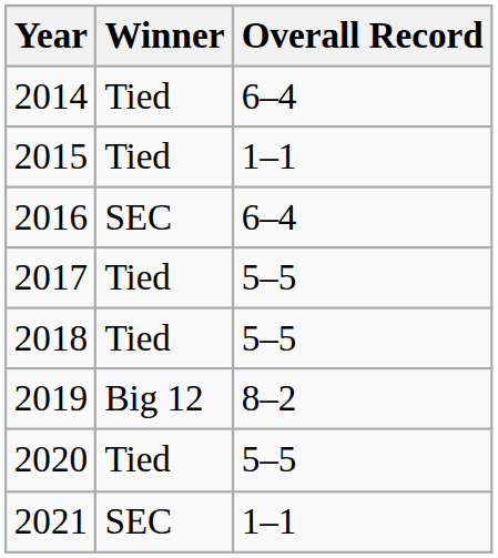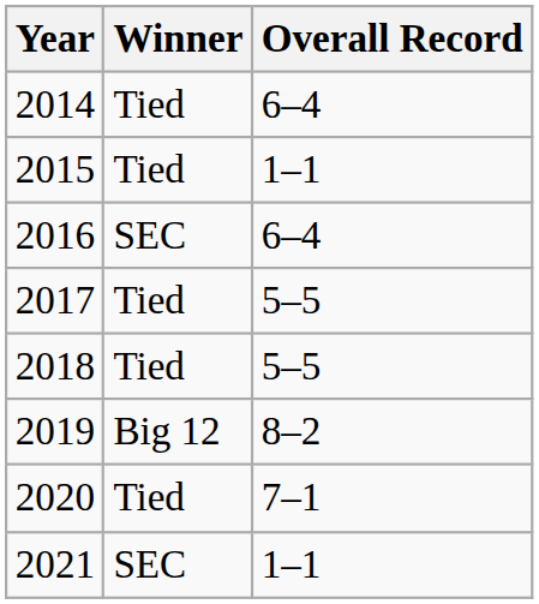2020 | Overall Record: 5–5 -> 7–1
